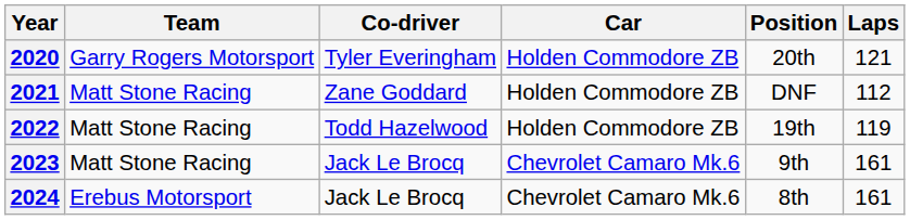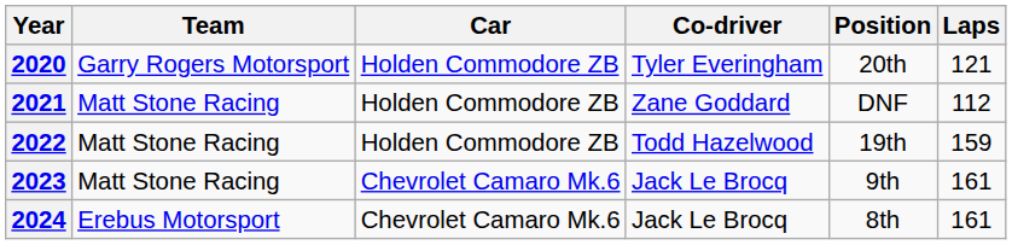columns swapped: Car <-> Co-driver
2022 | Laps: 119 -> 159
